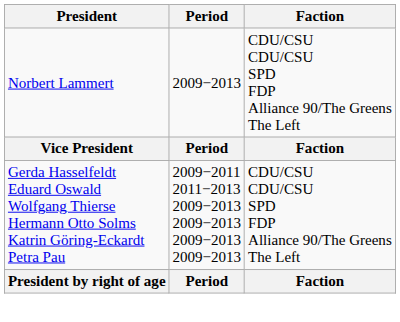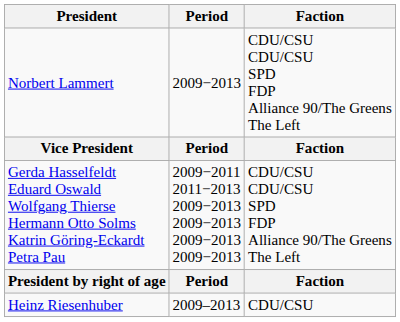+ row: Heinz Riesenhuber | 2009–2013 | CDU/CSU
